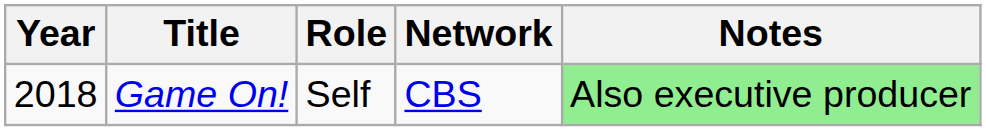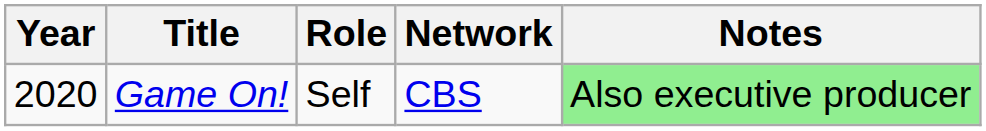Game On! | Year: 2018 -> 2020
